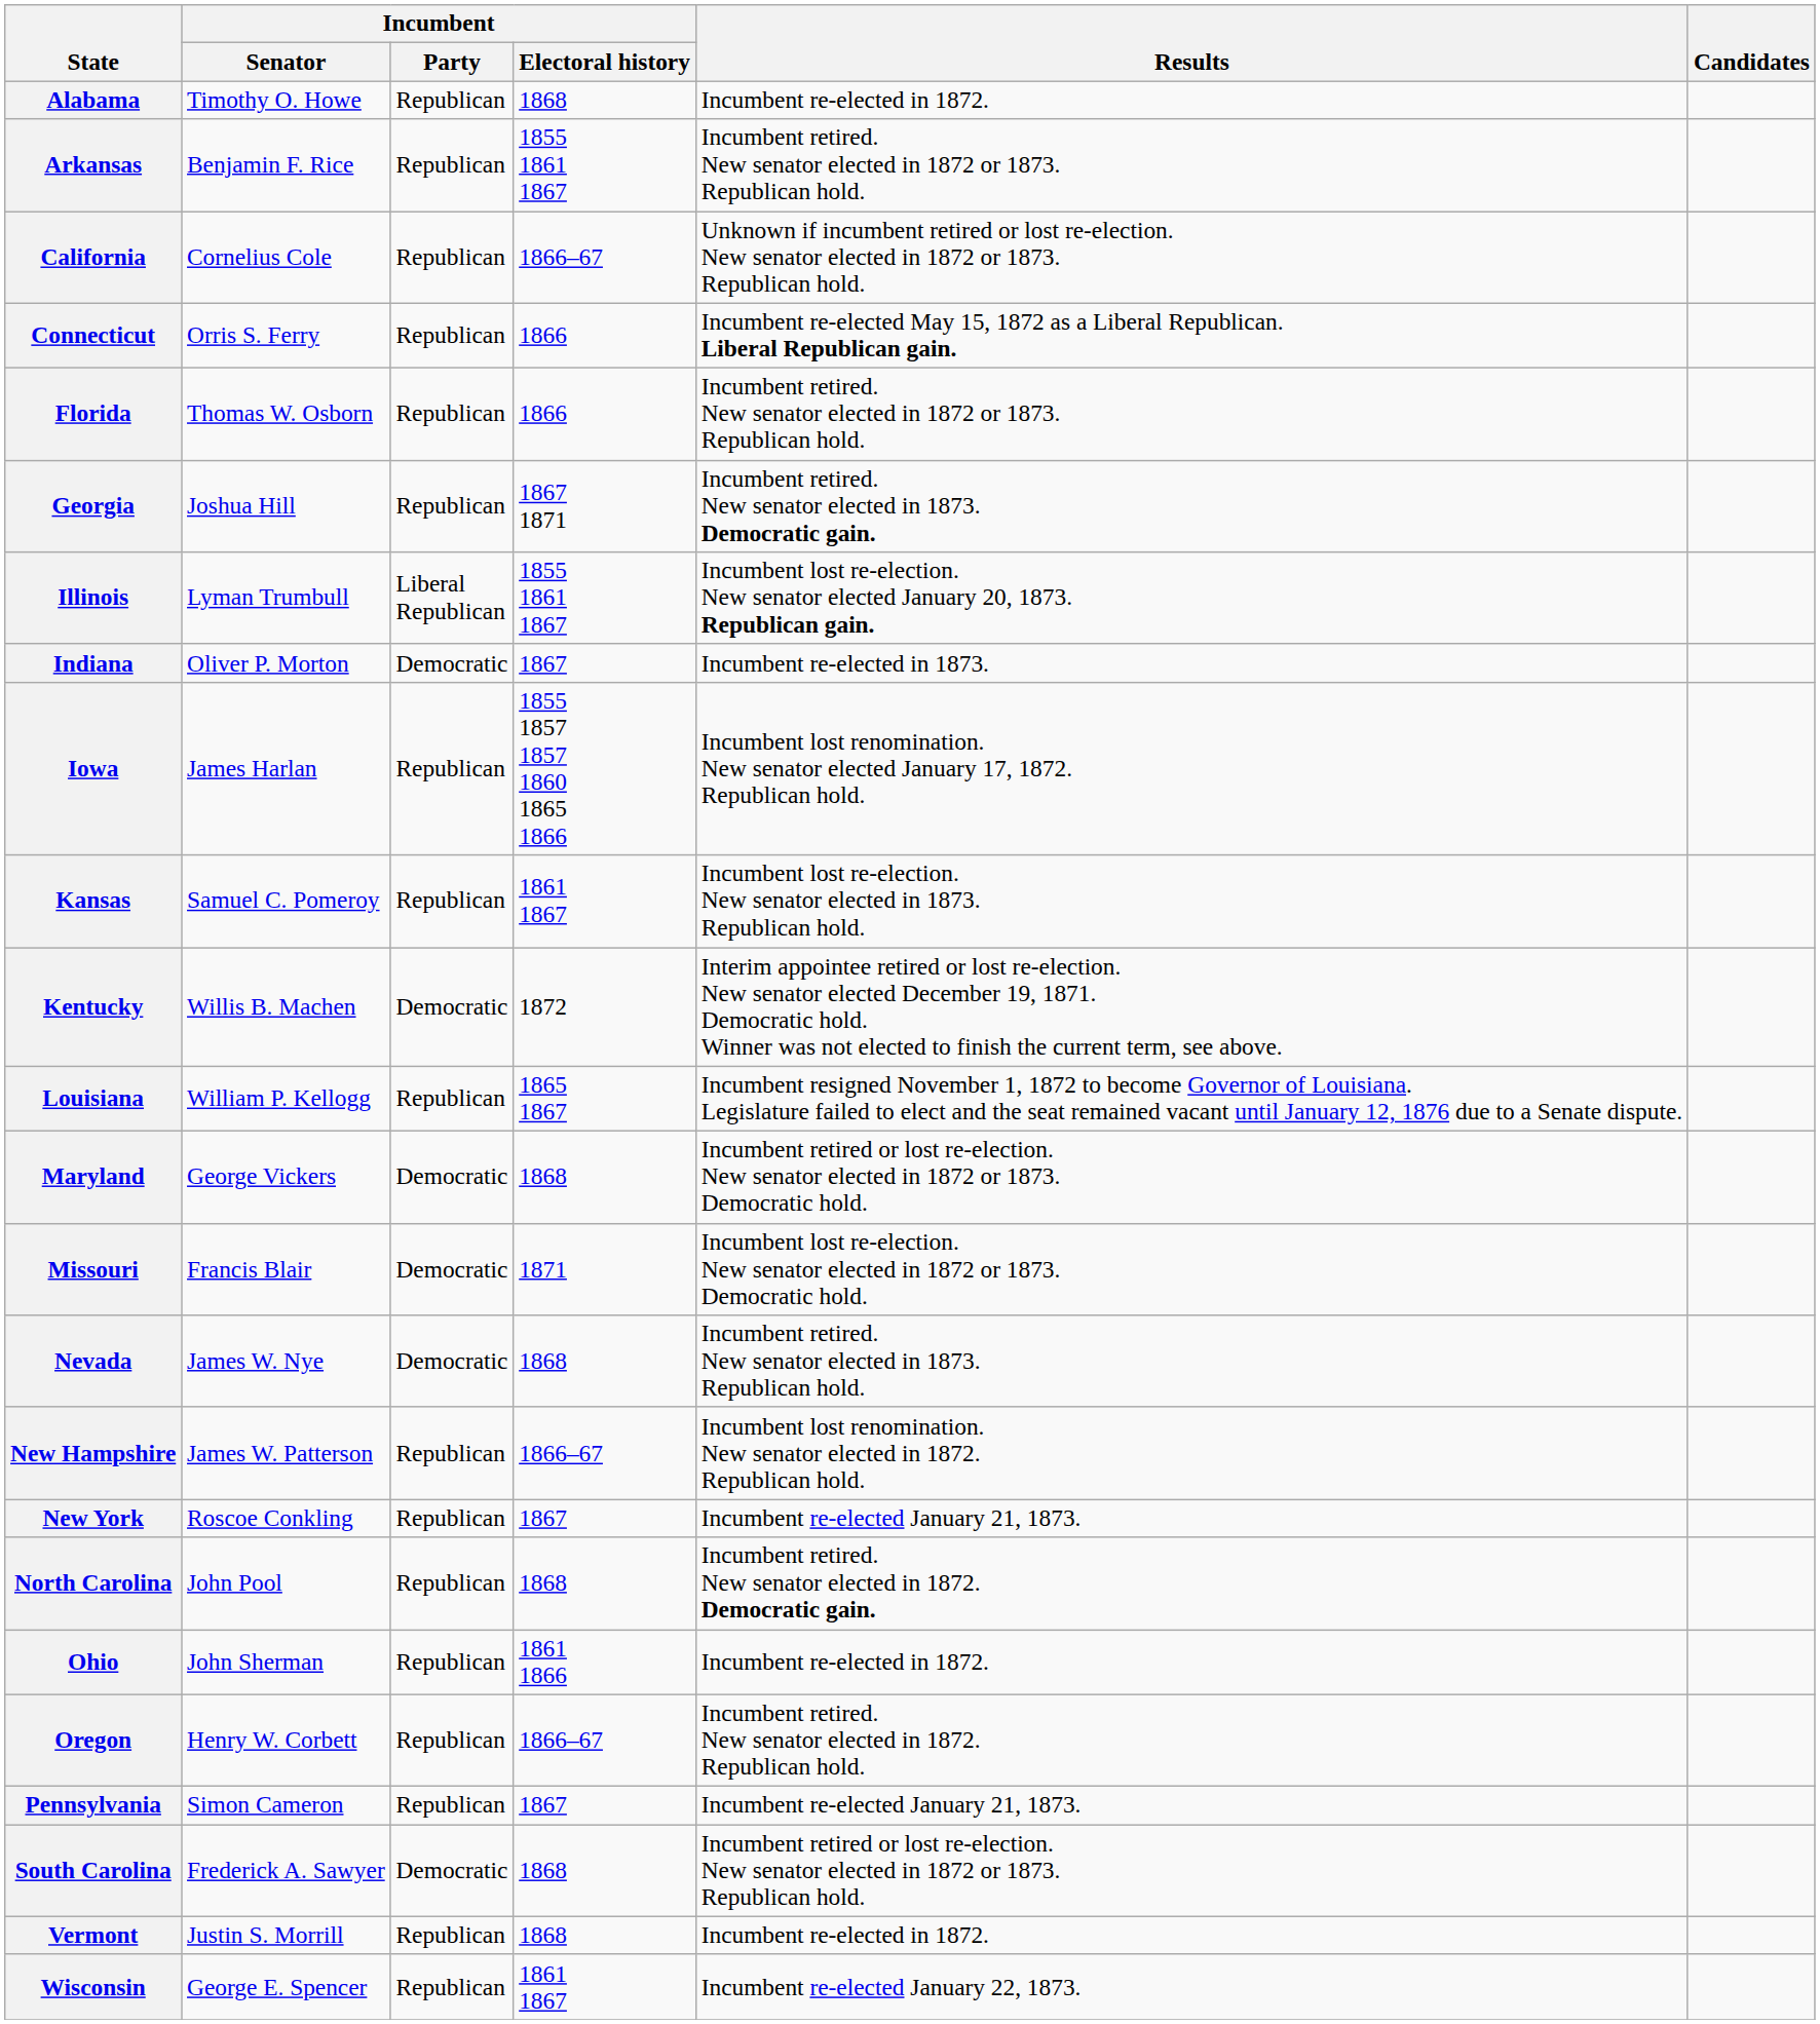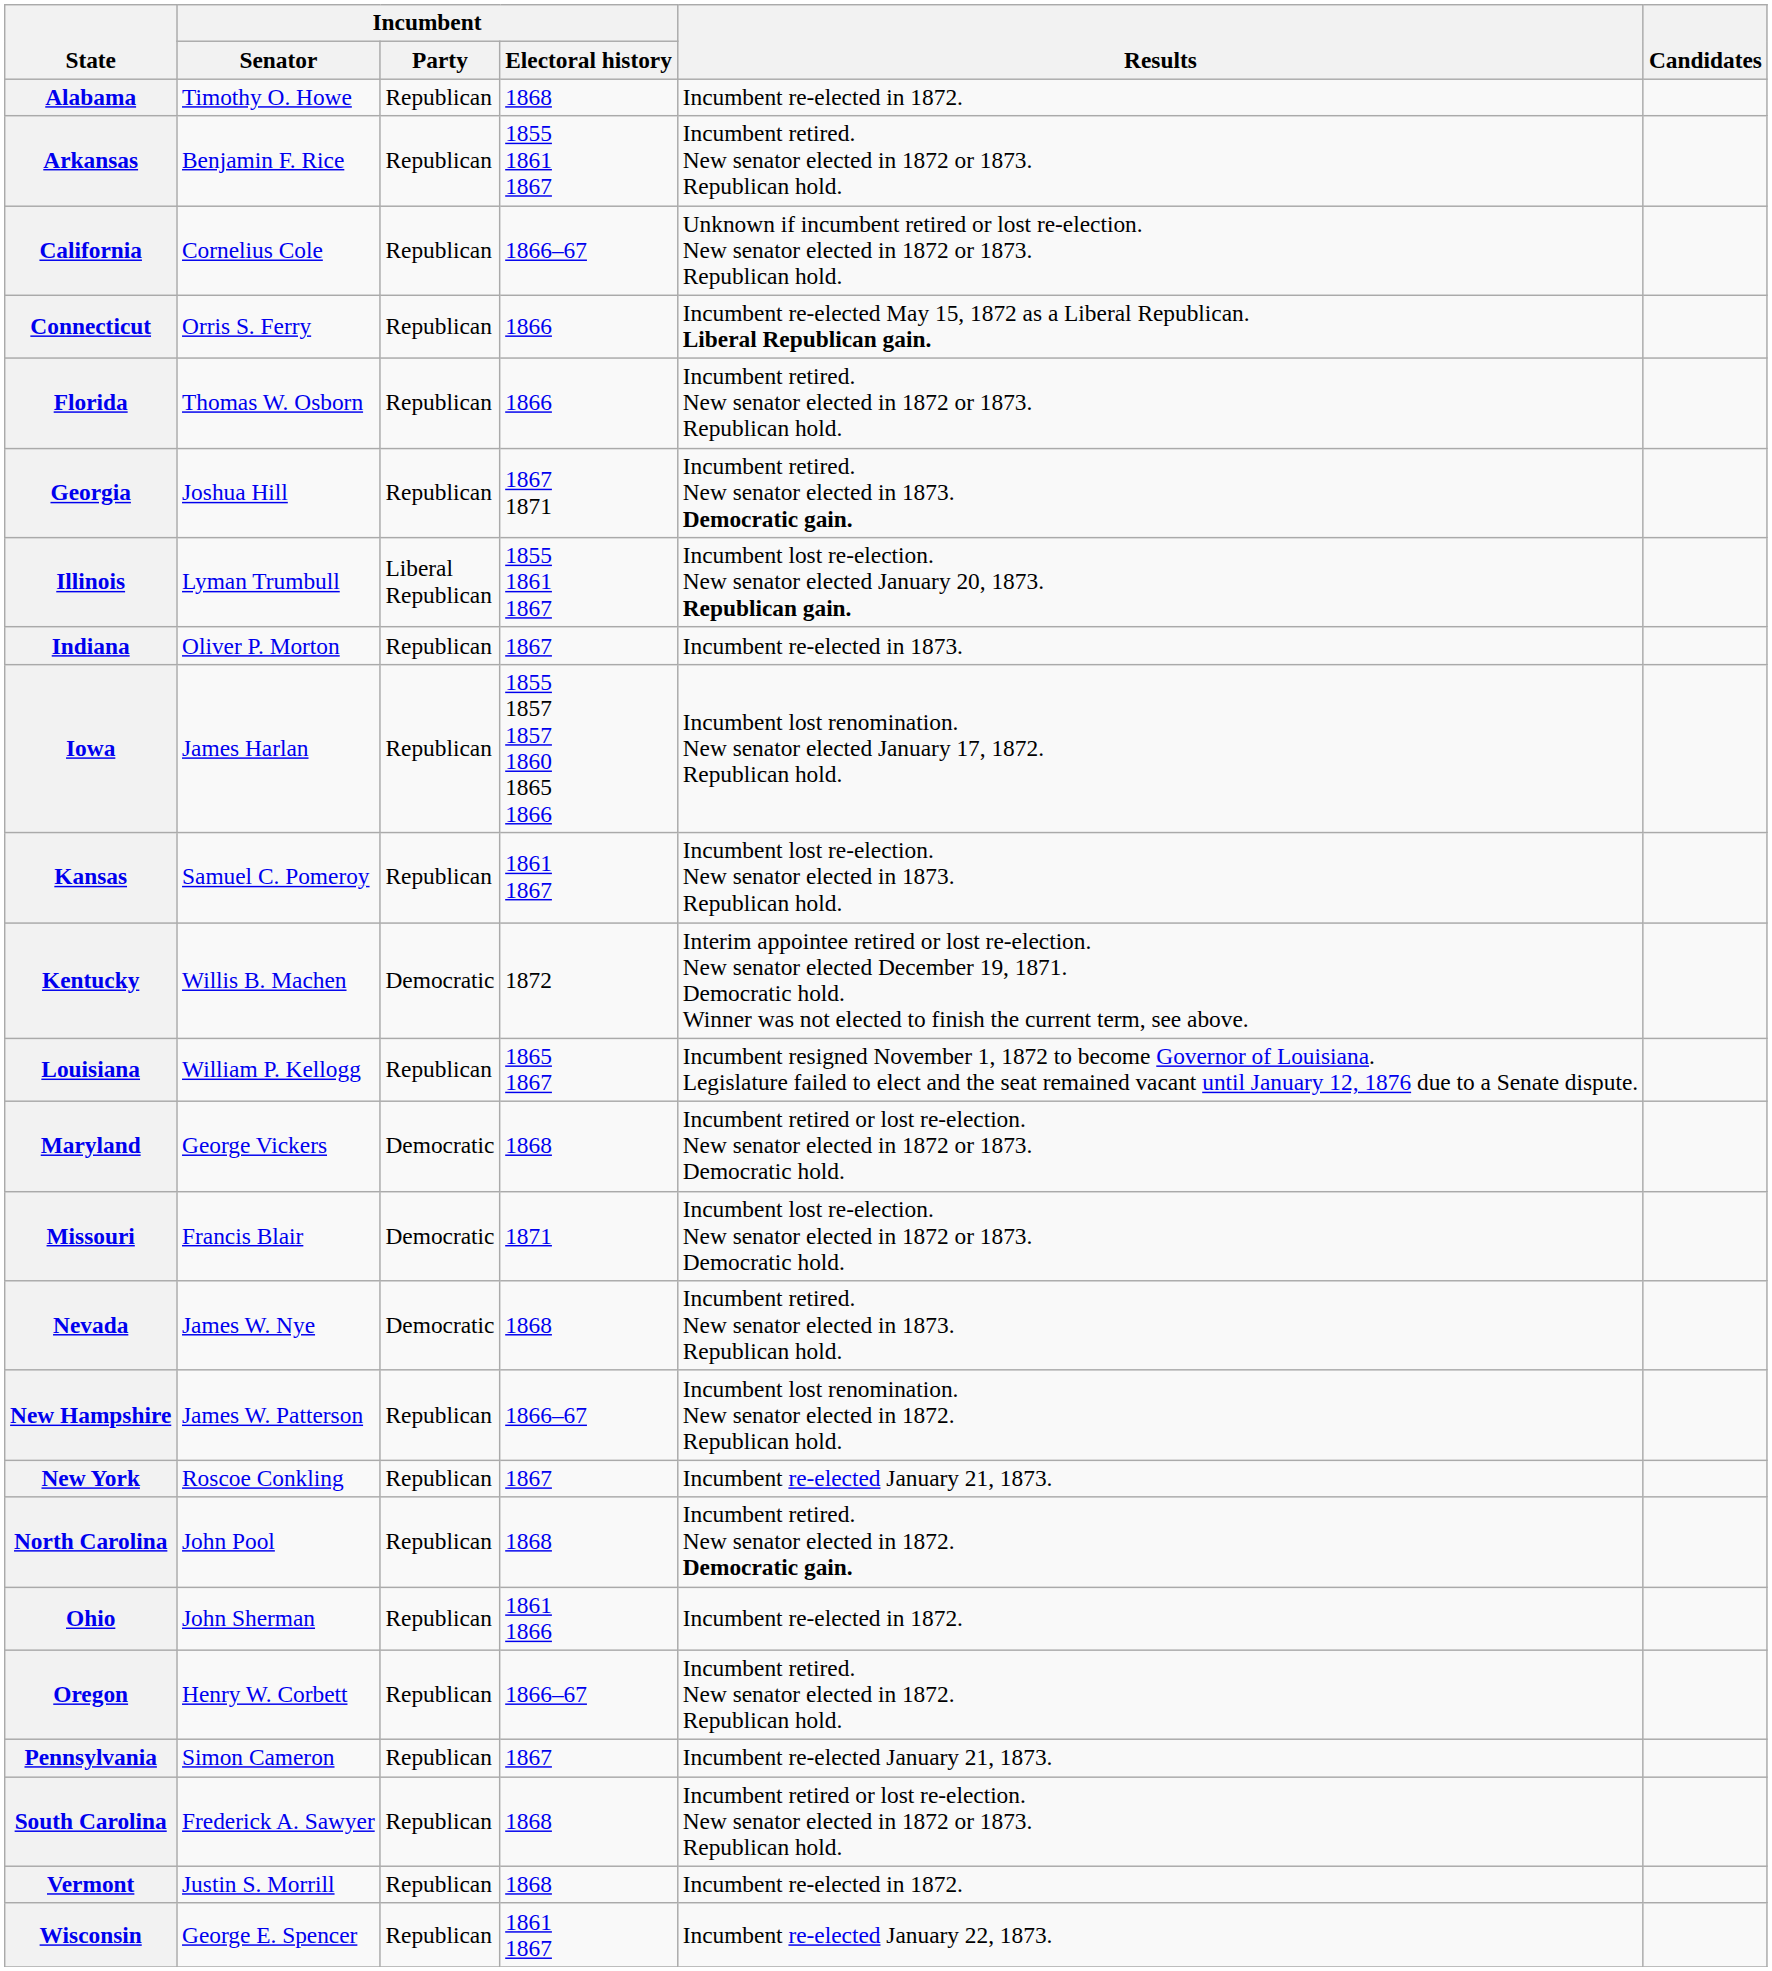Indiana | Incumbent / Party: Democratic -> Republican
South Carolina | Incumbent / Party: Democratic -> Republican
